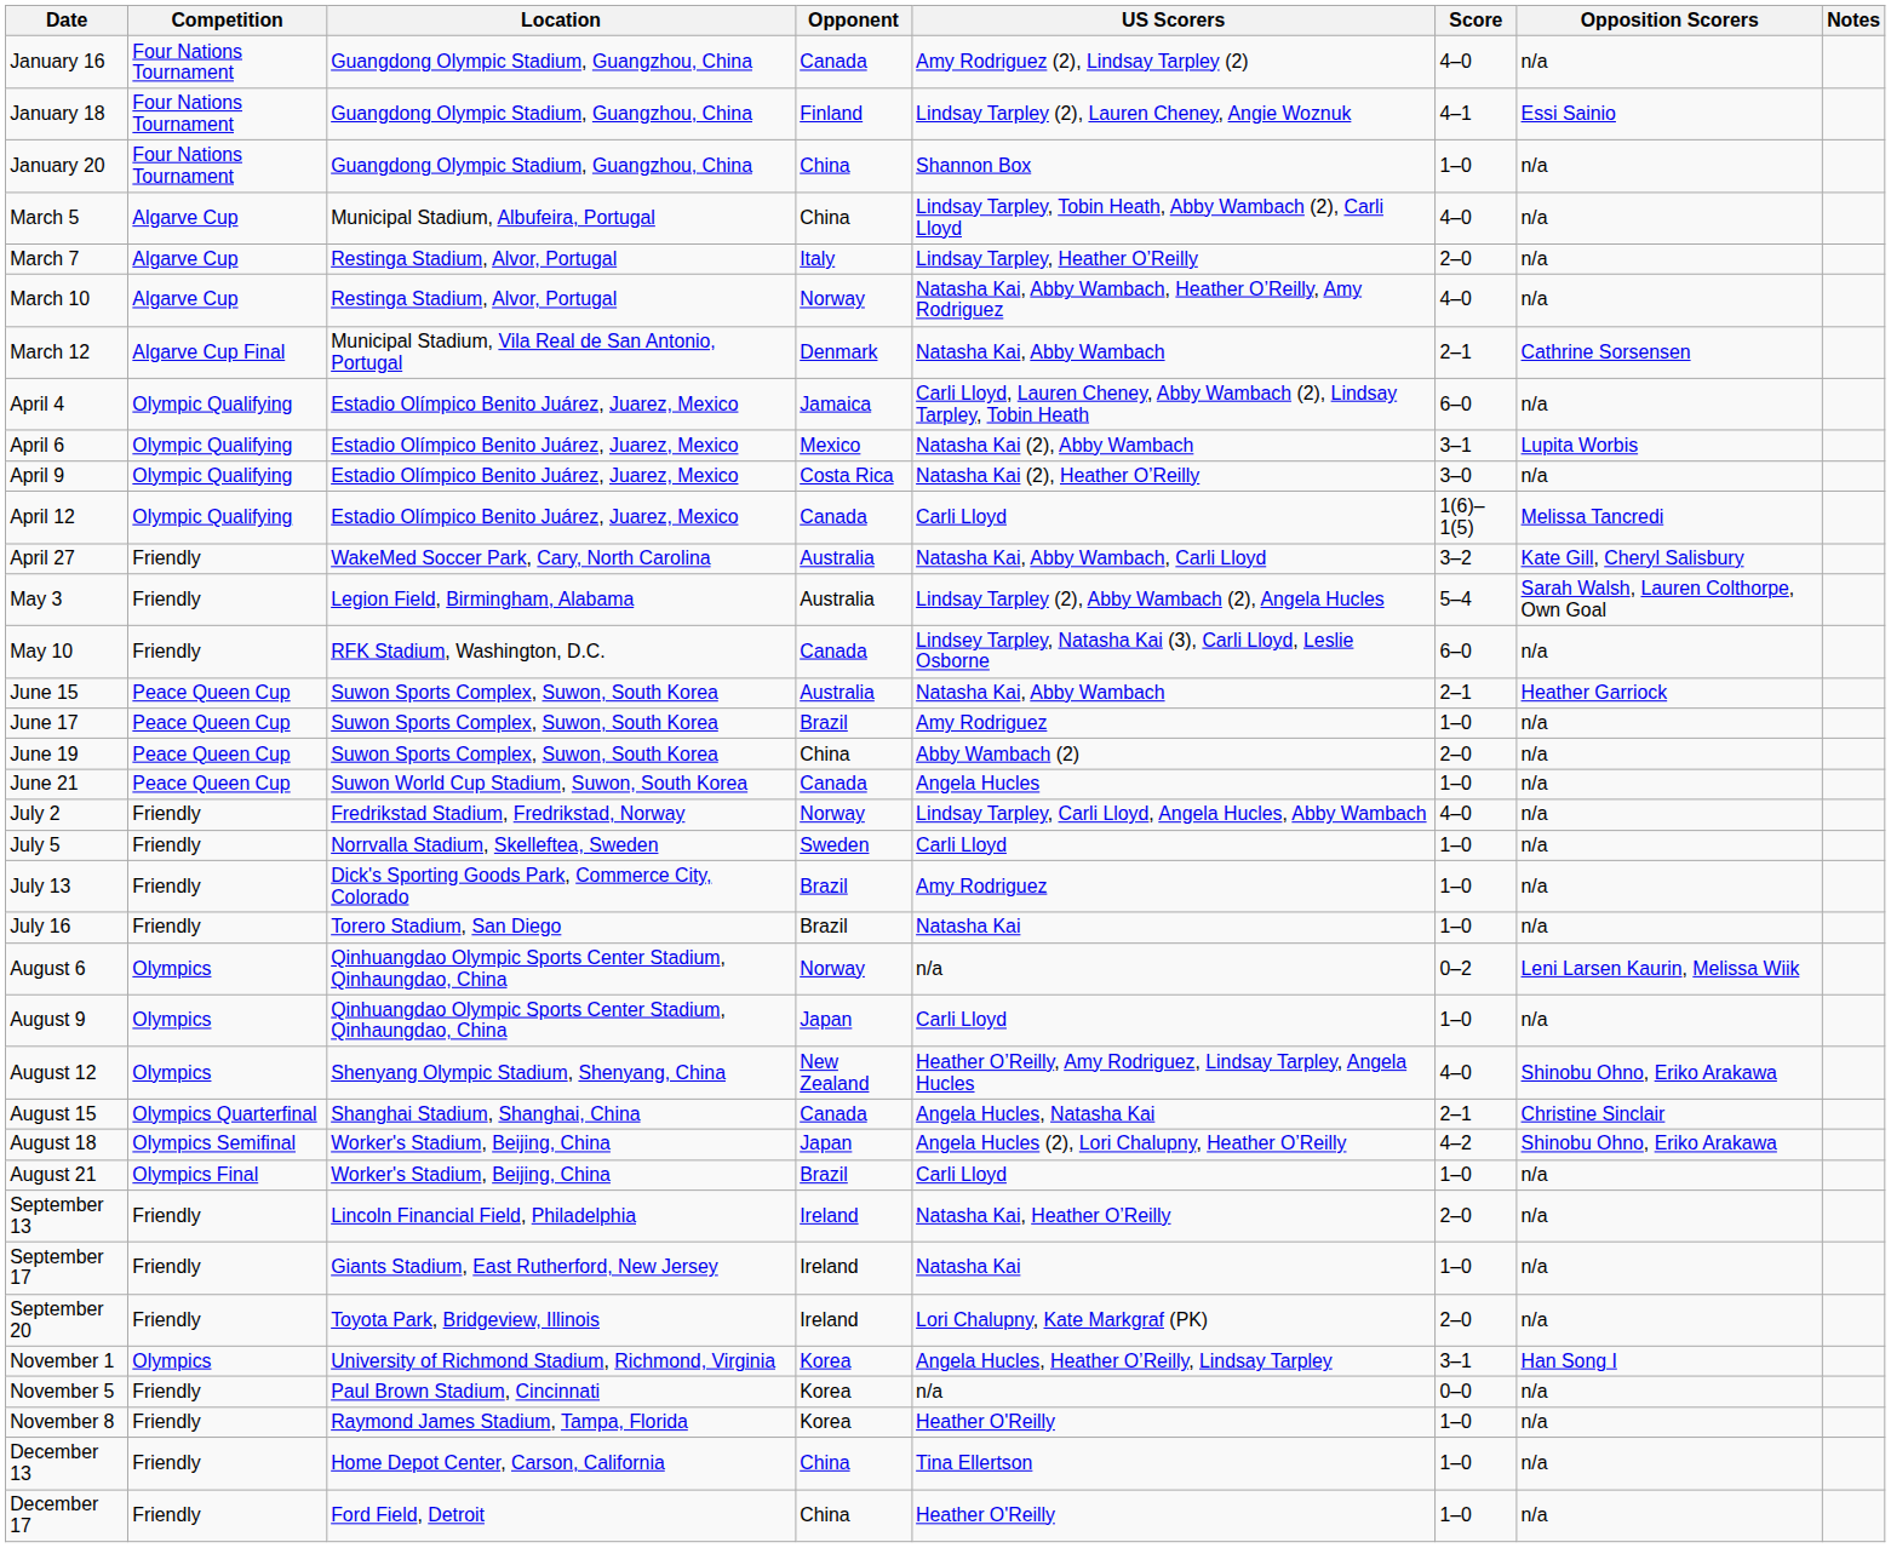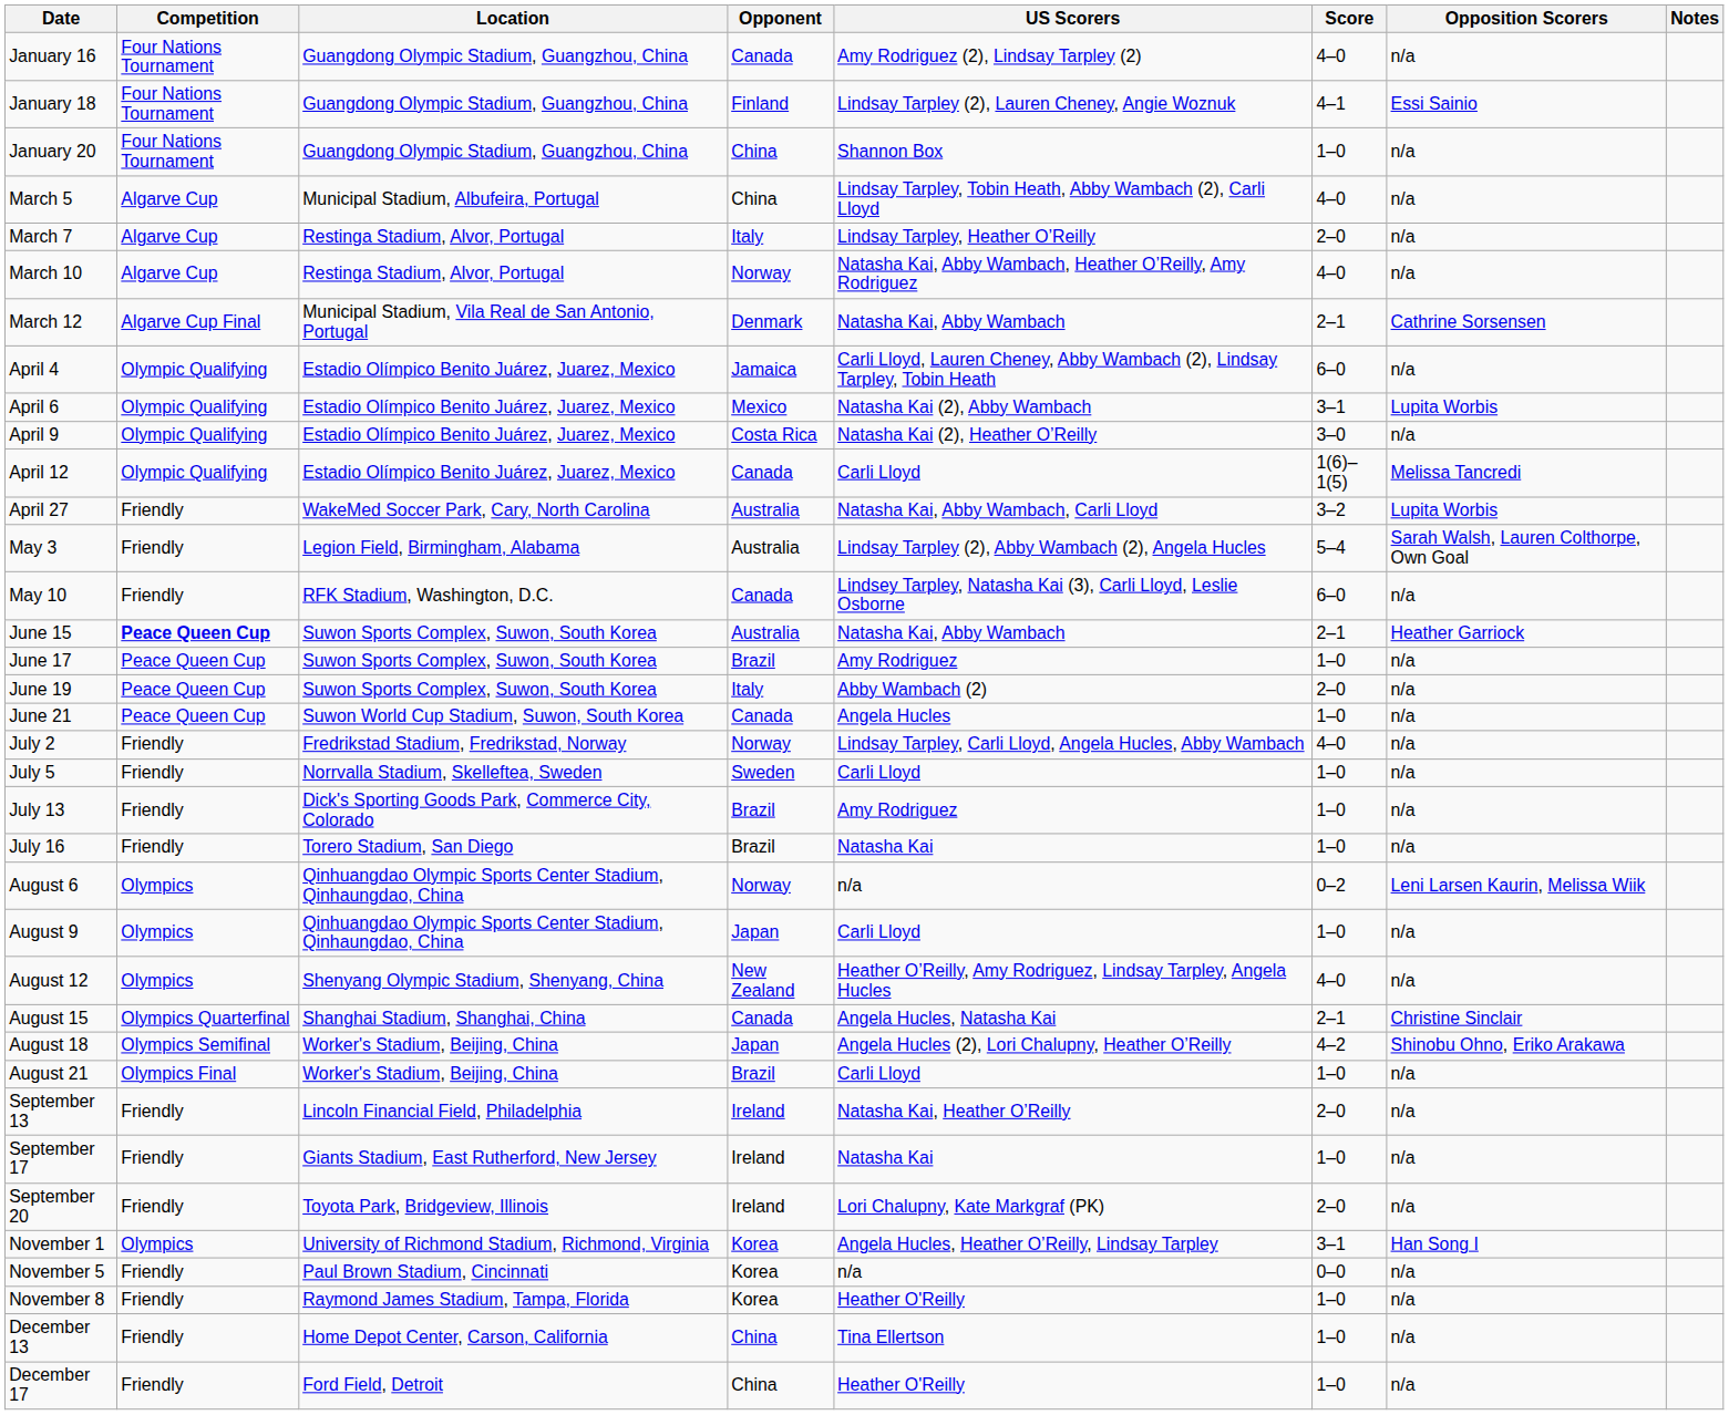April 27 | Opposition Scorers: Kate Gill, Cheryl Salisbury -> Lupita Worbis
June 15 | Competition: normal -> bold
June 19 | Opponent: China -> Italy
August 12 | Opposition Scorers: Shinobu Ohno, Eriko Arakawa -> n/a
